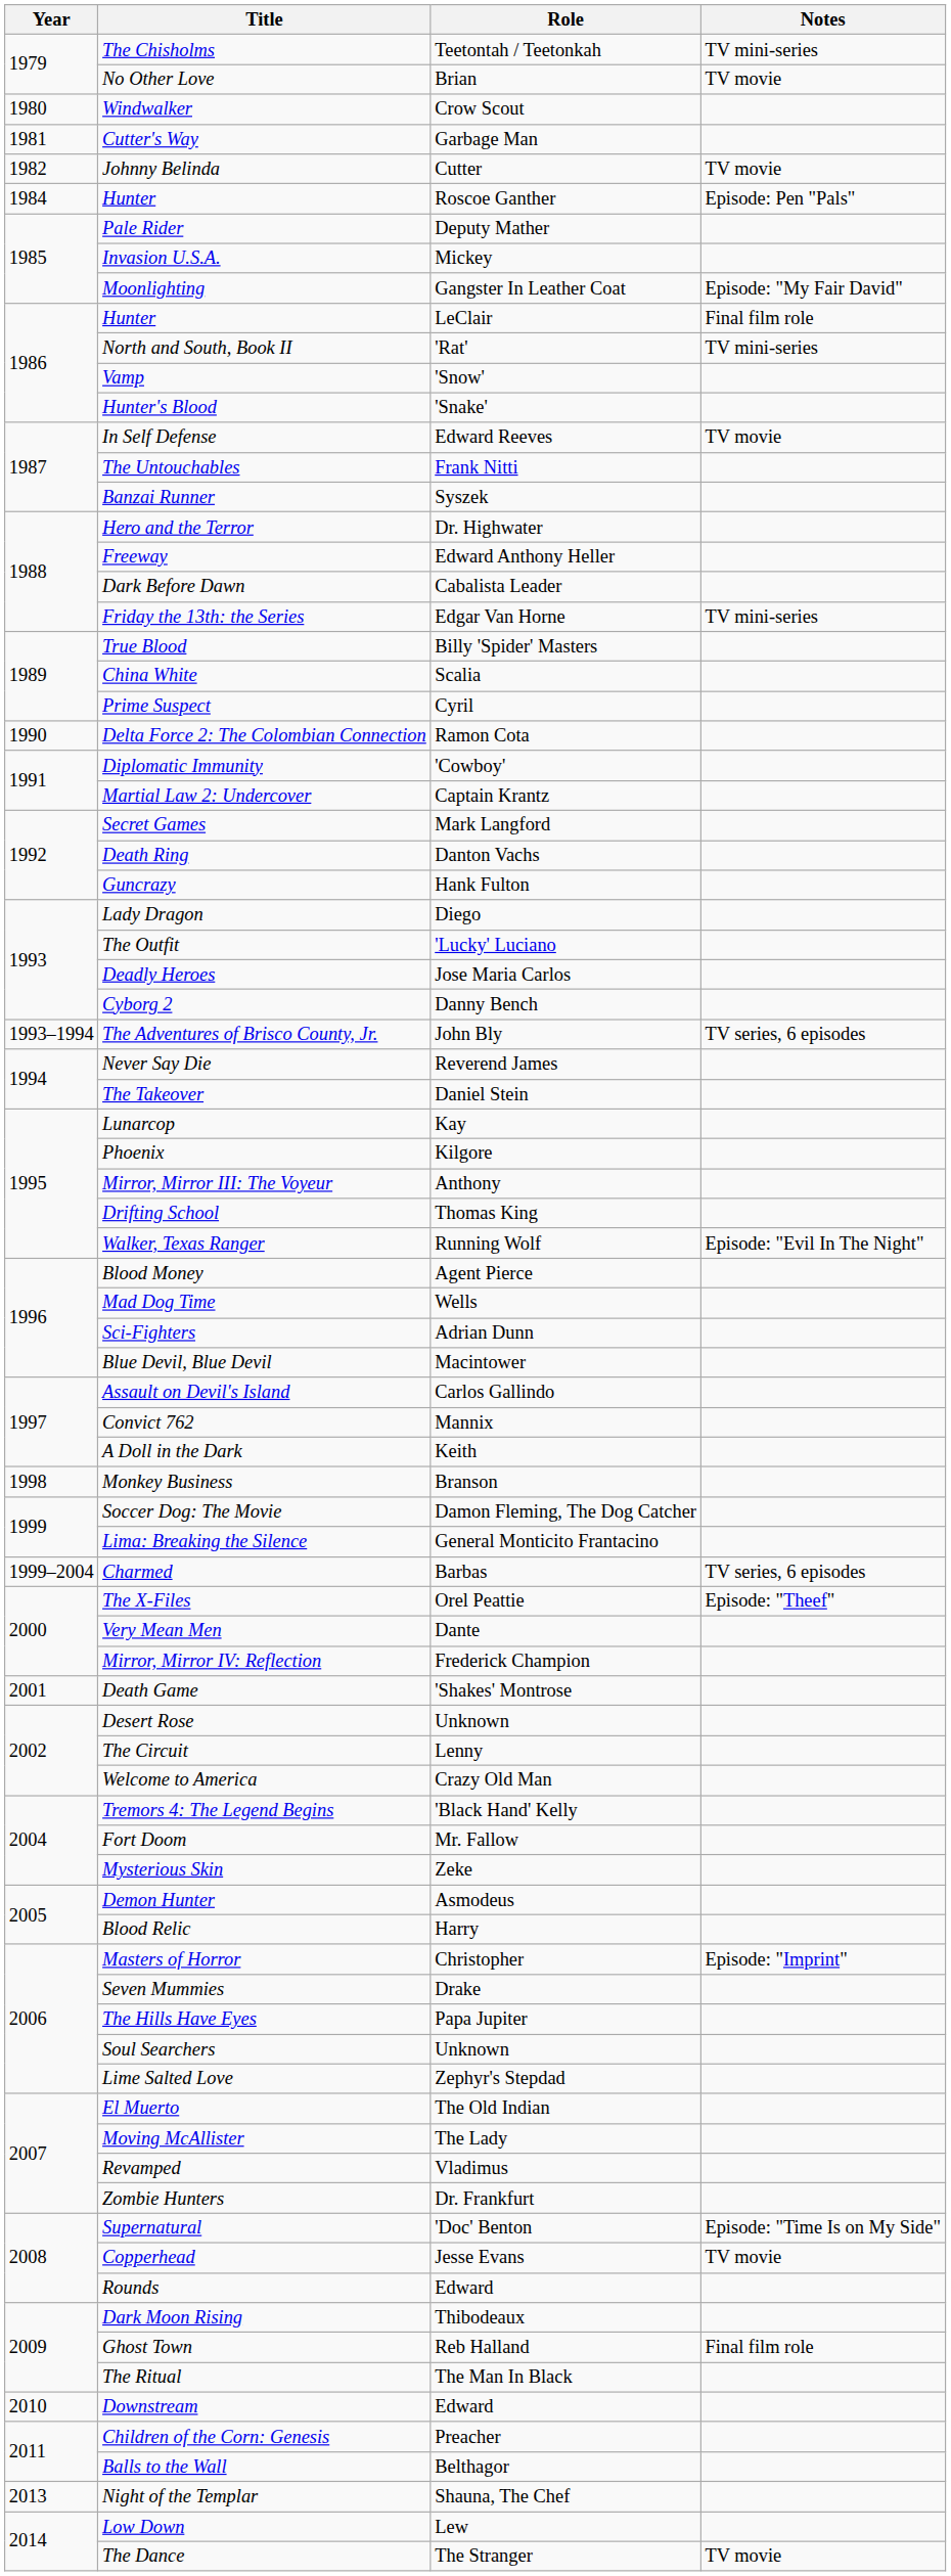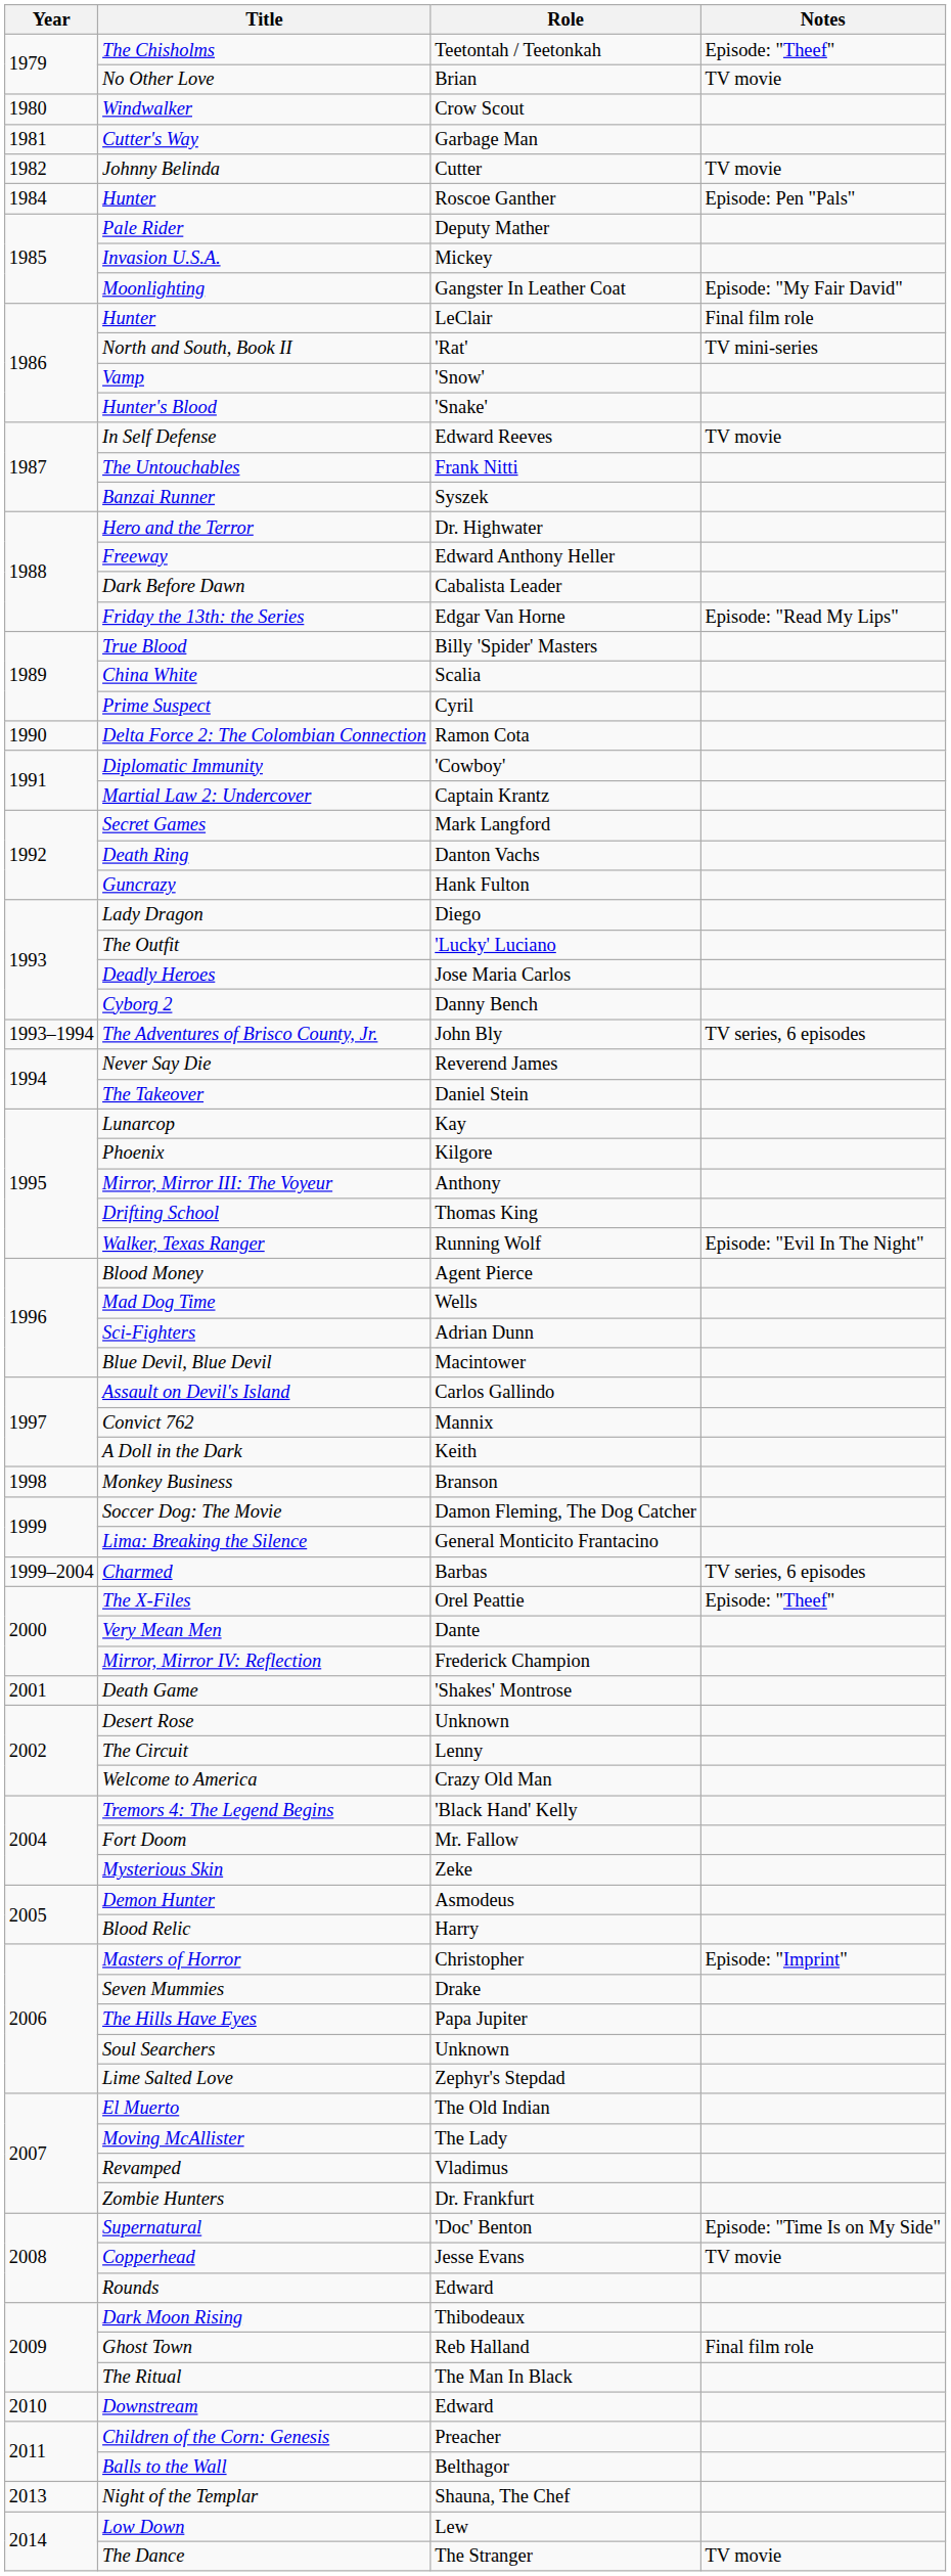The Chisholms | Notes: TV mini-series -> Episode: "Theef"
Friday the 13th: the Series | Notes: TV mini-series -> Episode: "Read My Lips"
